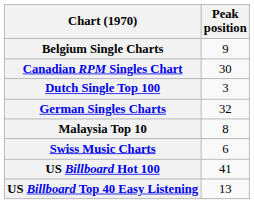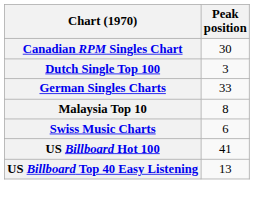- row: Belgium Single Charts | 9
German Singles Charts | Peak position: 32 -> 33
